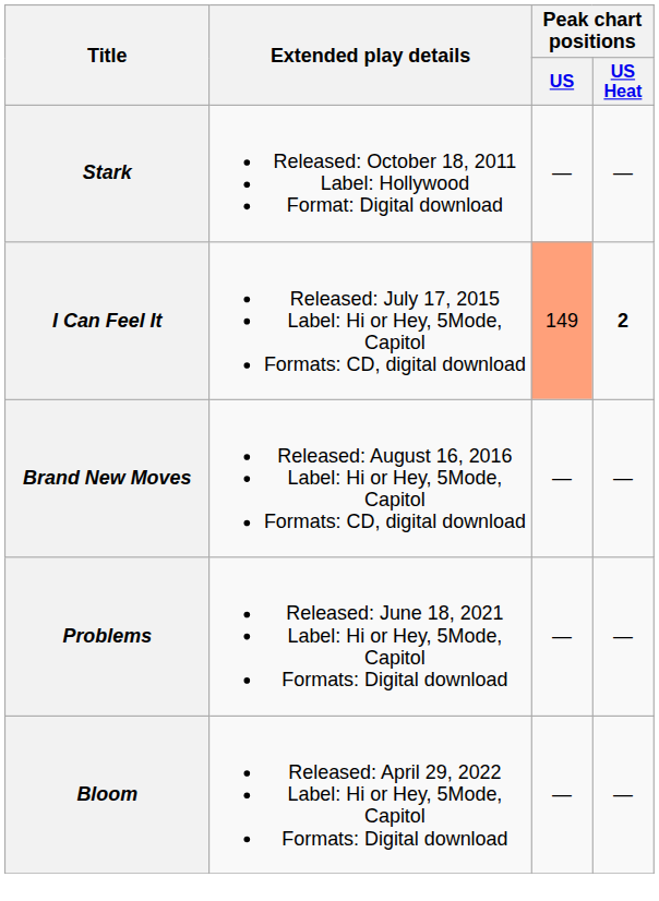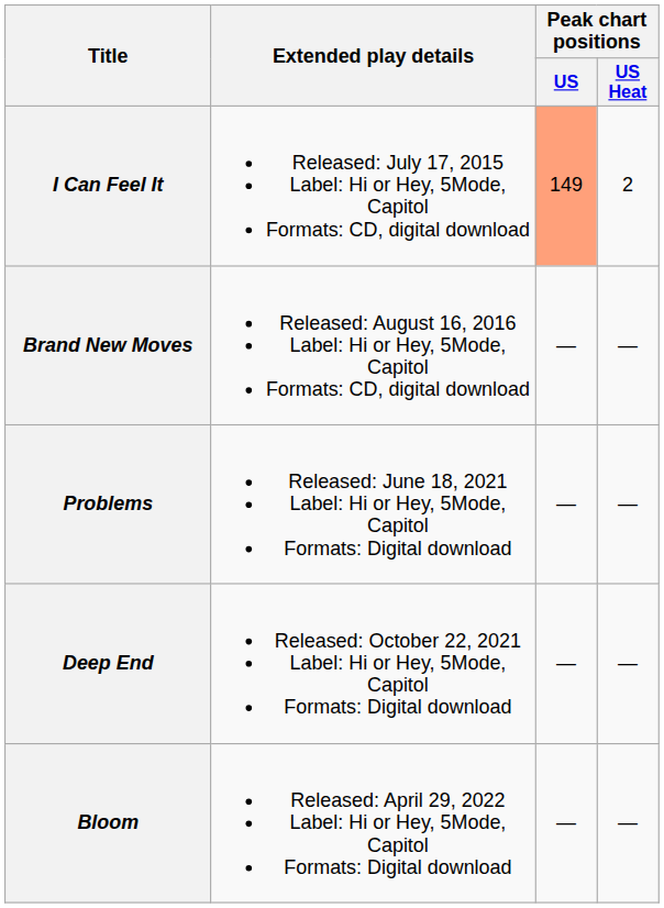- row: Stark | Released: October 18, 2011 Label: Hollywood Format: Digital download | — | —
I Can Feel It | Peak chart positions / US Heat: bold -> normal
+ row: Deep End | Released: October 22, 2021 Label: Hi or Hey, 5Mode, Capitol Formats: Digital download | — | —
